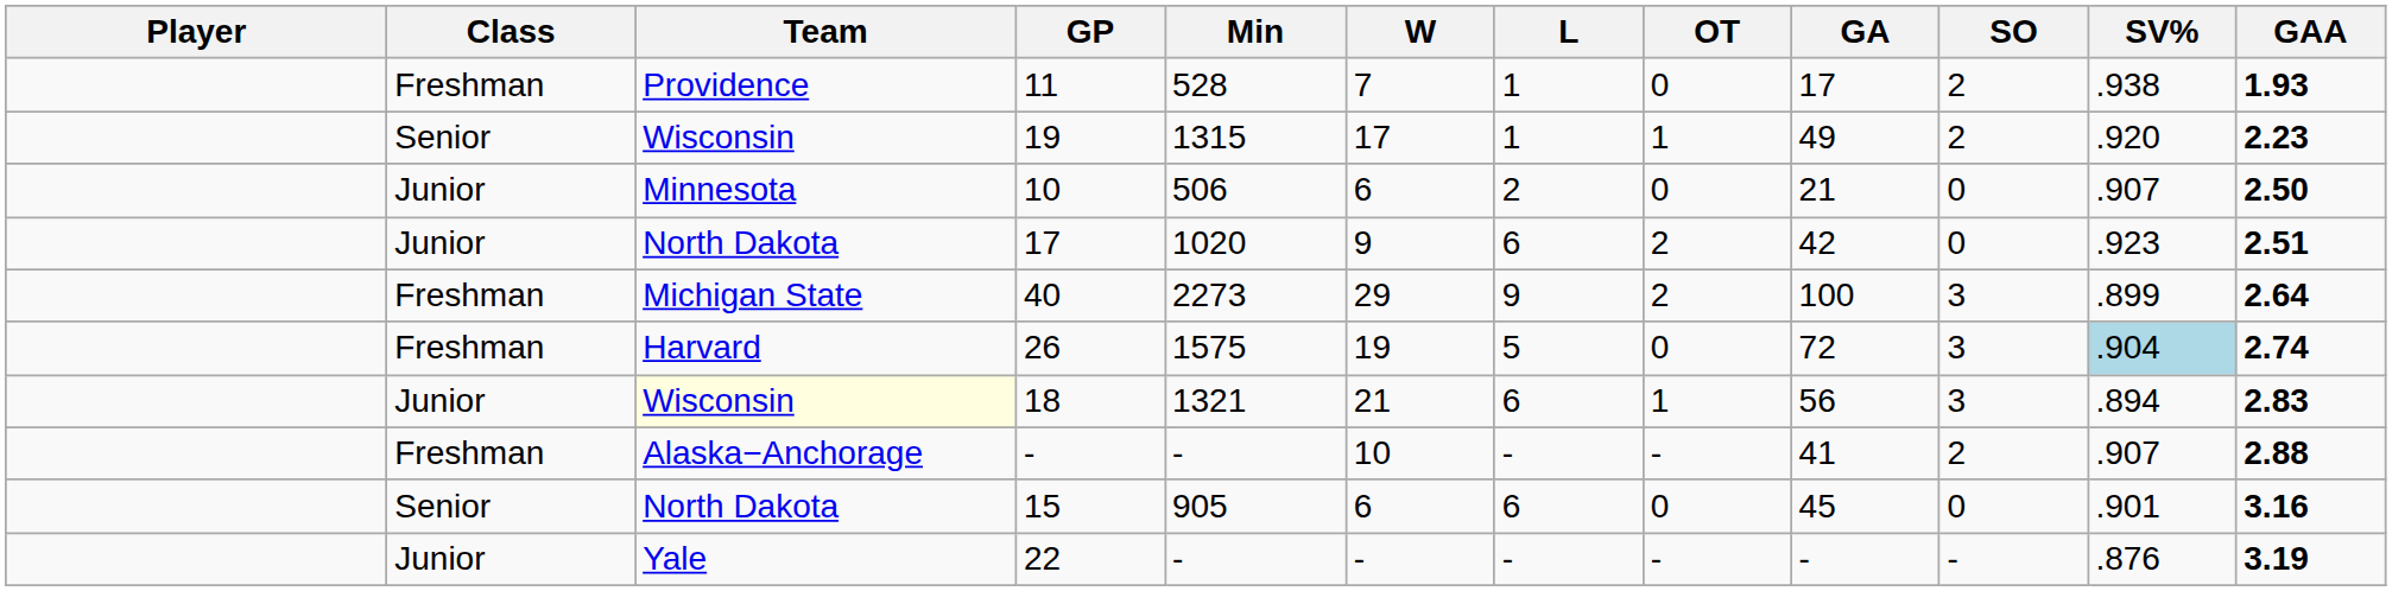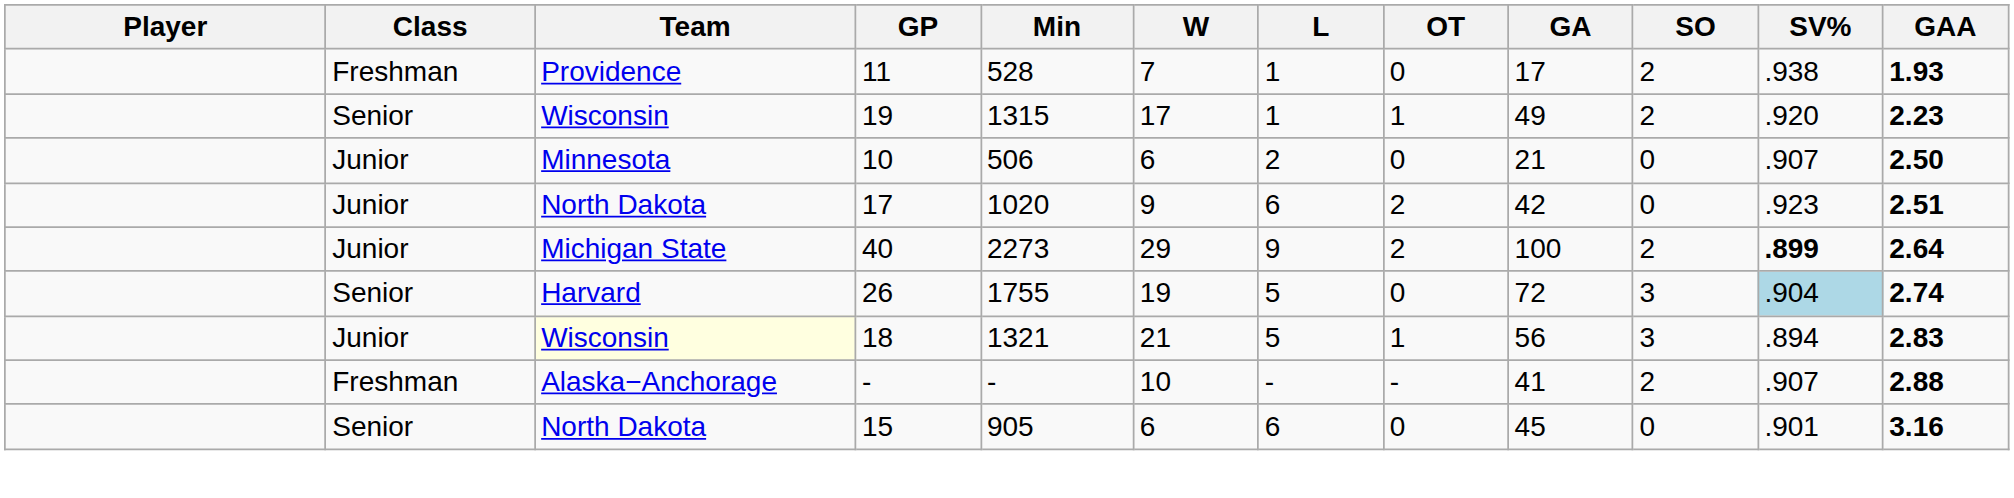40 | Class: Freshman -> Junior
40 | SO: 3 -> 2
40 | SV%: normal -> bold
26 | Class: Freshman -> Senior
26 | Min: 1575 -> 1755
18 | L: 6 -> 5
- row: Junior | Yale | 22 | - | - | - | - | - | - | .876 | 3.19
